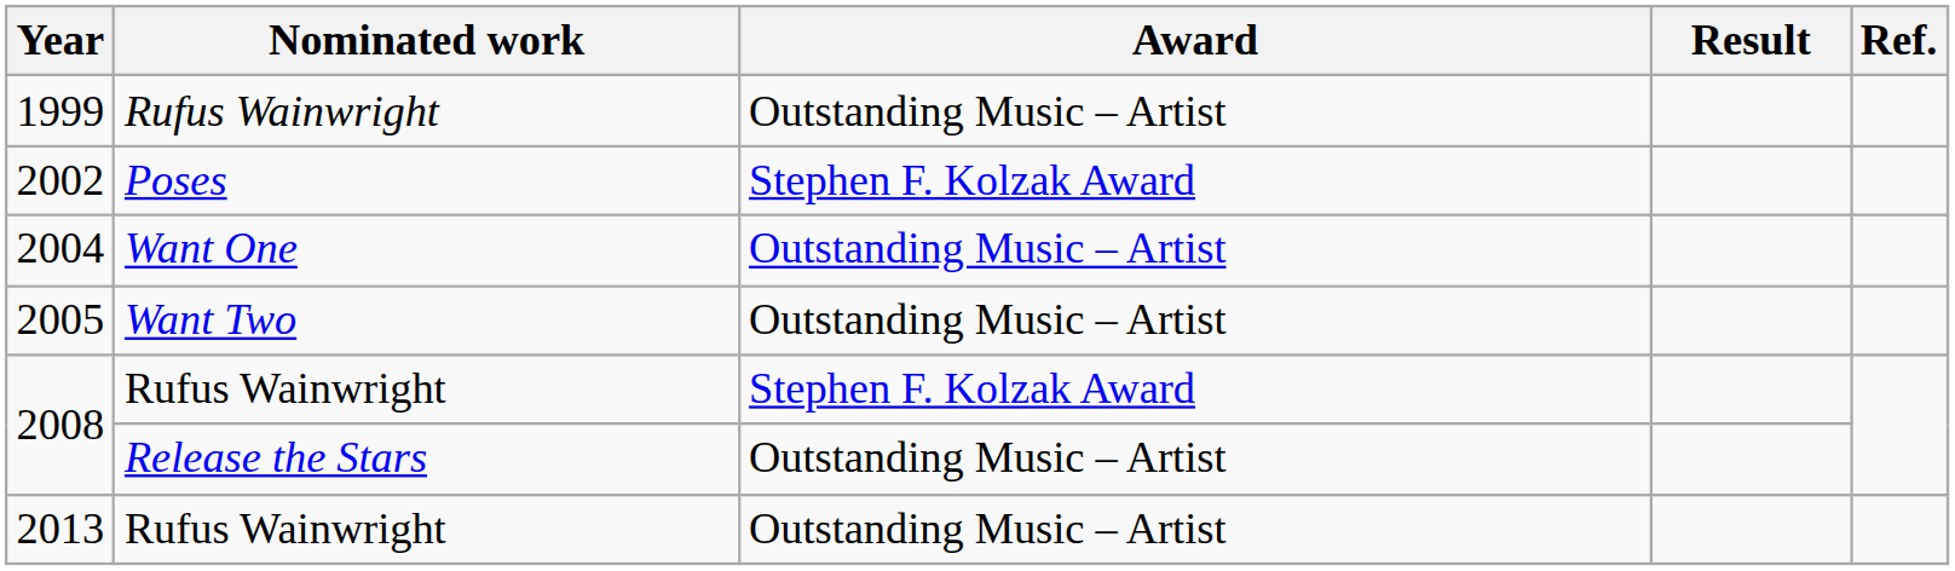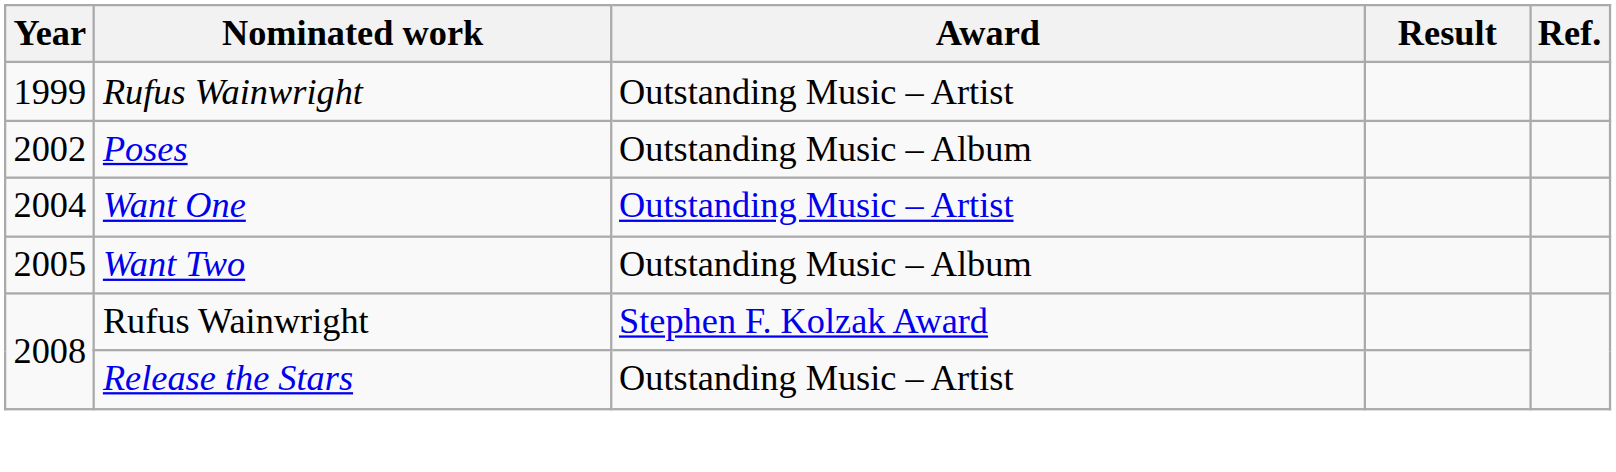2002 | Award: Stephen F. Kolzak Award -> Outstanding Music – Album
2005 | Award: Outstanding Music – Artist -> Outstanding Music – Album
- row: 2013 | Rufus Wainwright | Outstanding Music – Artist
